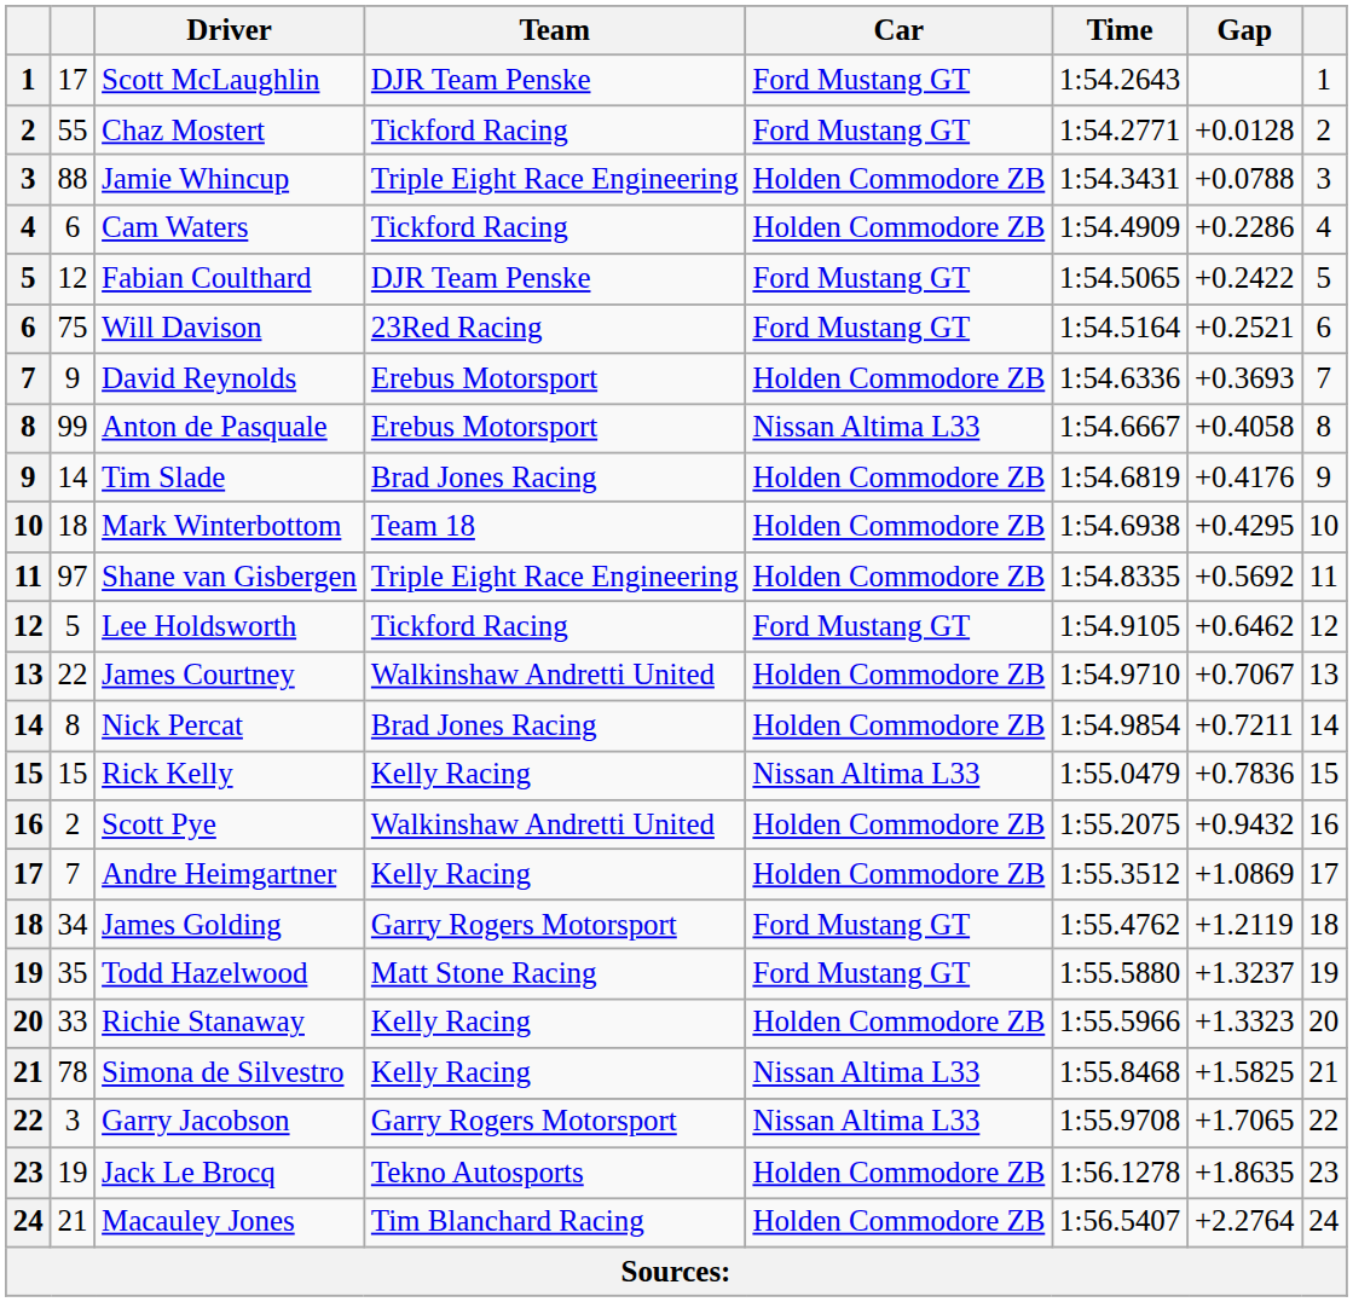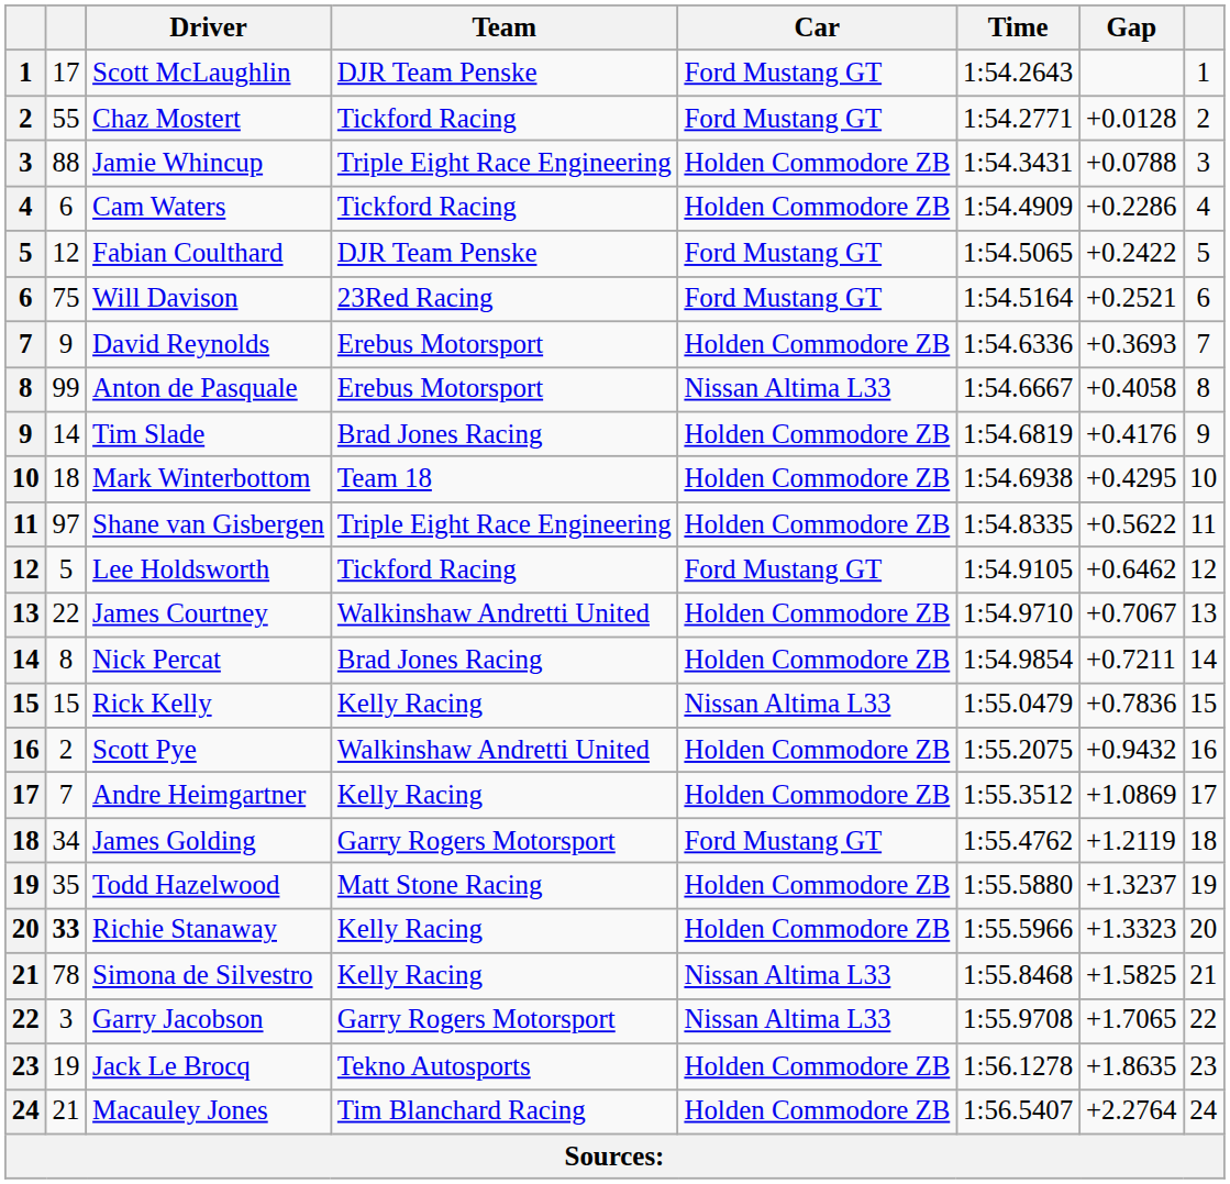Shane van Gisbergen | Gap: +0.5692 -> +0.5622
Todd Hazelwood | Car: Ford Mustang GT -> Holden Commodore ZB
Richie Stanaway | column 2: normal -> bold
